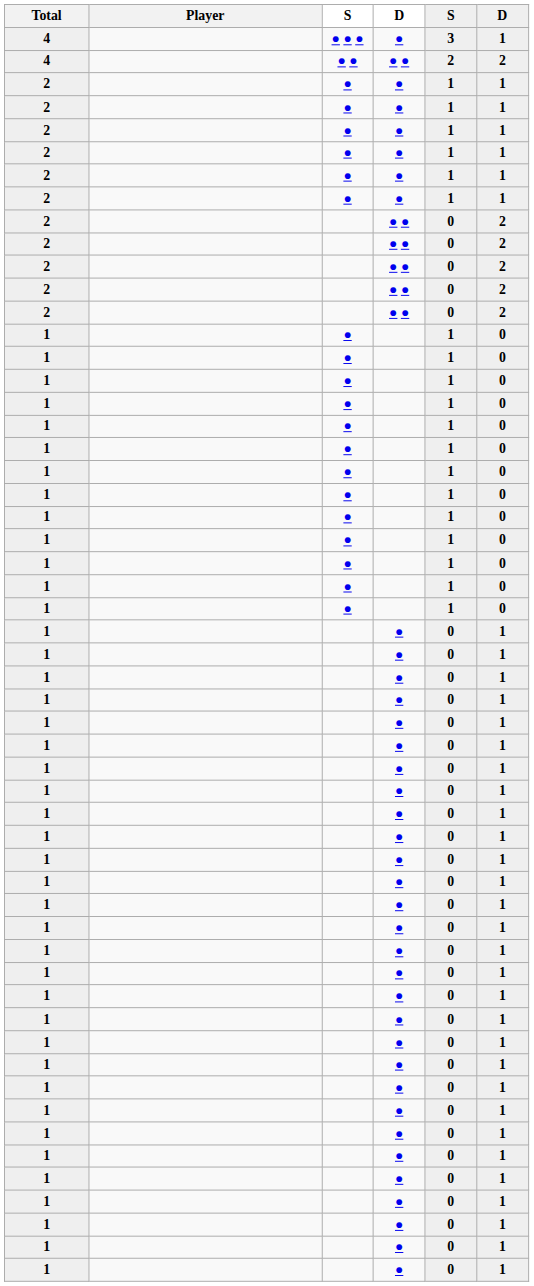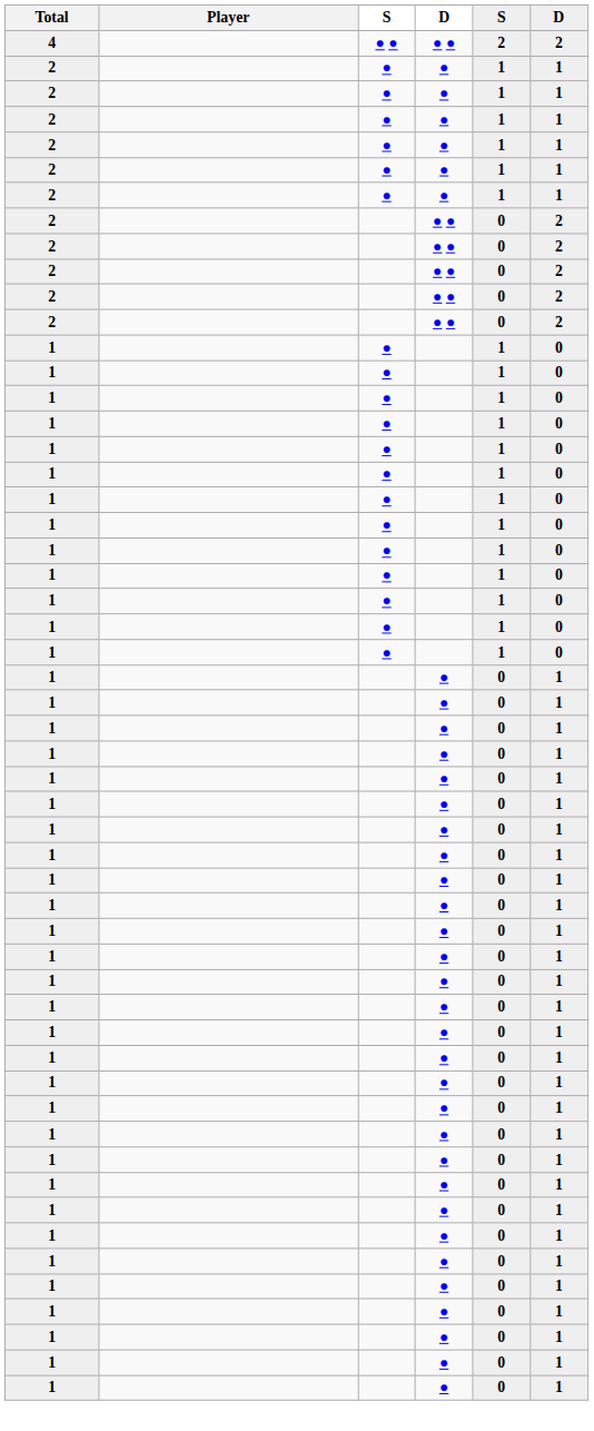- row: 4 | ● ● ● | ● | 3 | 1
